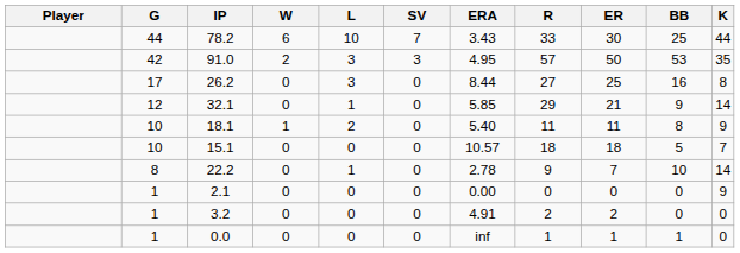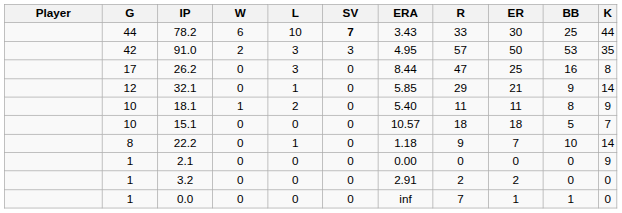78.2 | SV: normal -> bold
26.2 | R: 27 -> 47
22.2 | ERA: 2.78 -> 1.18
3.2 | ERA: 4.91 -> 2.91
0.0 | R: 1 -> 7
